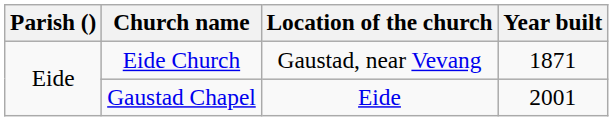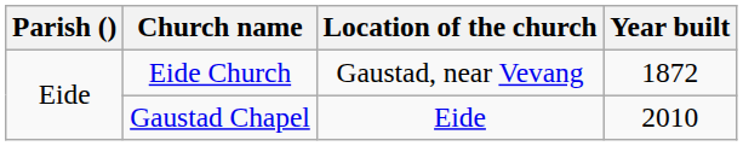Eide Church | Year built: 1871 -> 1872
Gaustad Chapel | Year built: 2001 -> 2010
